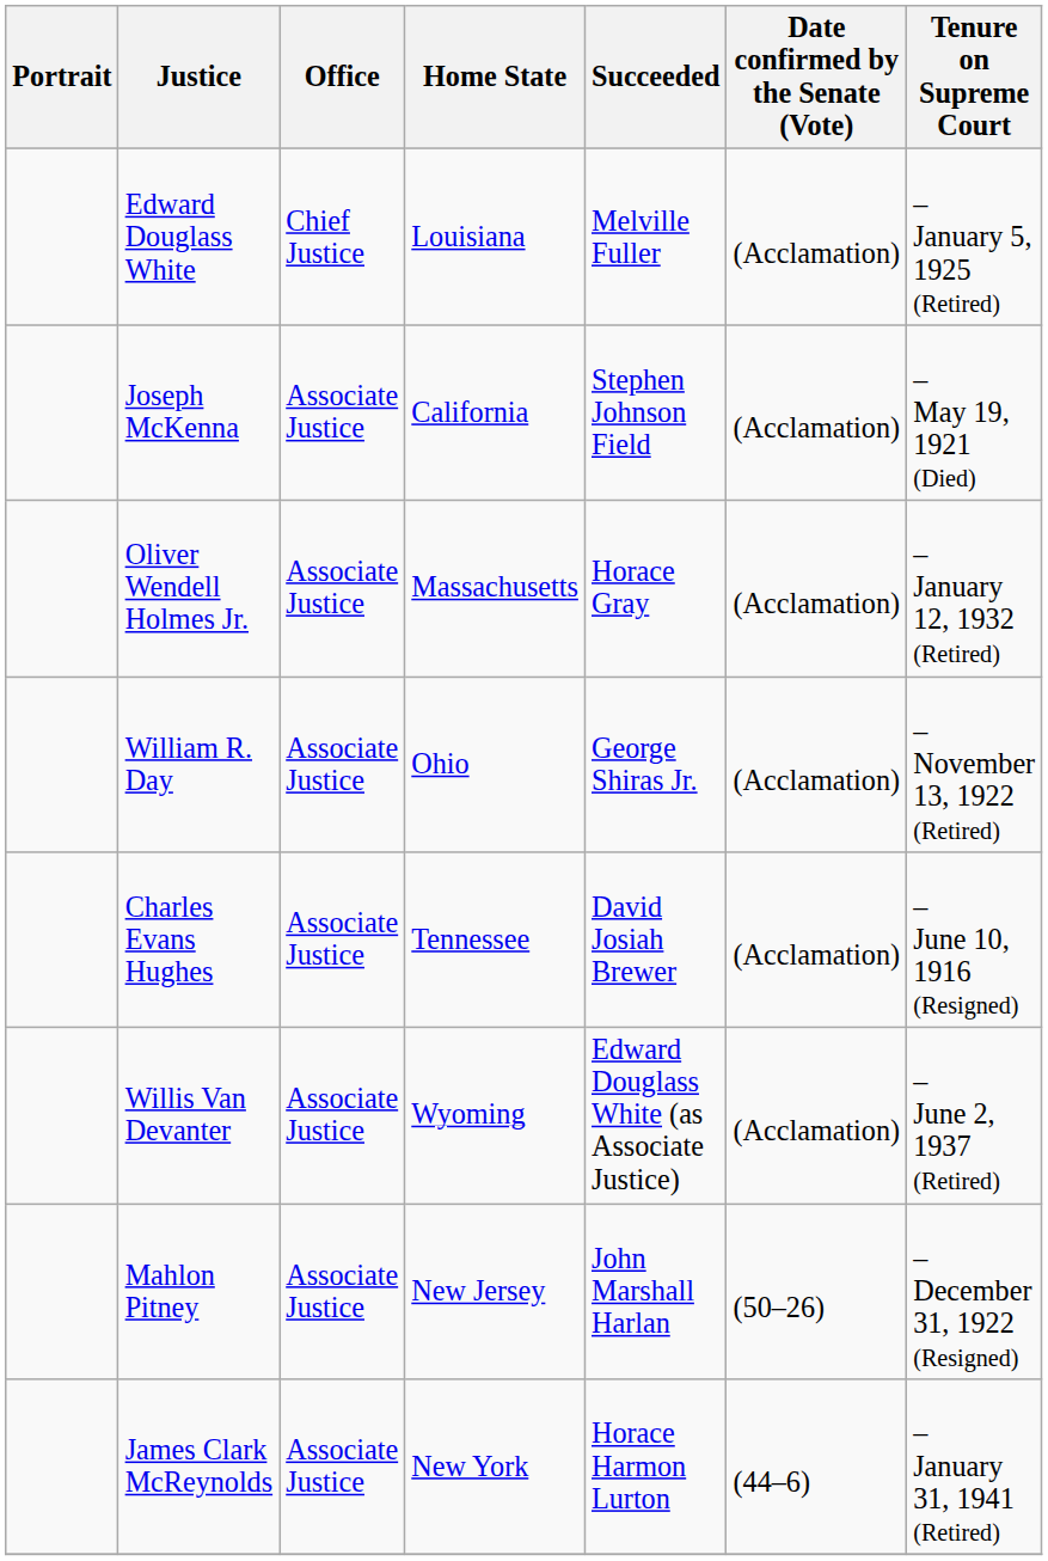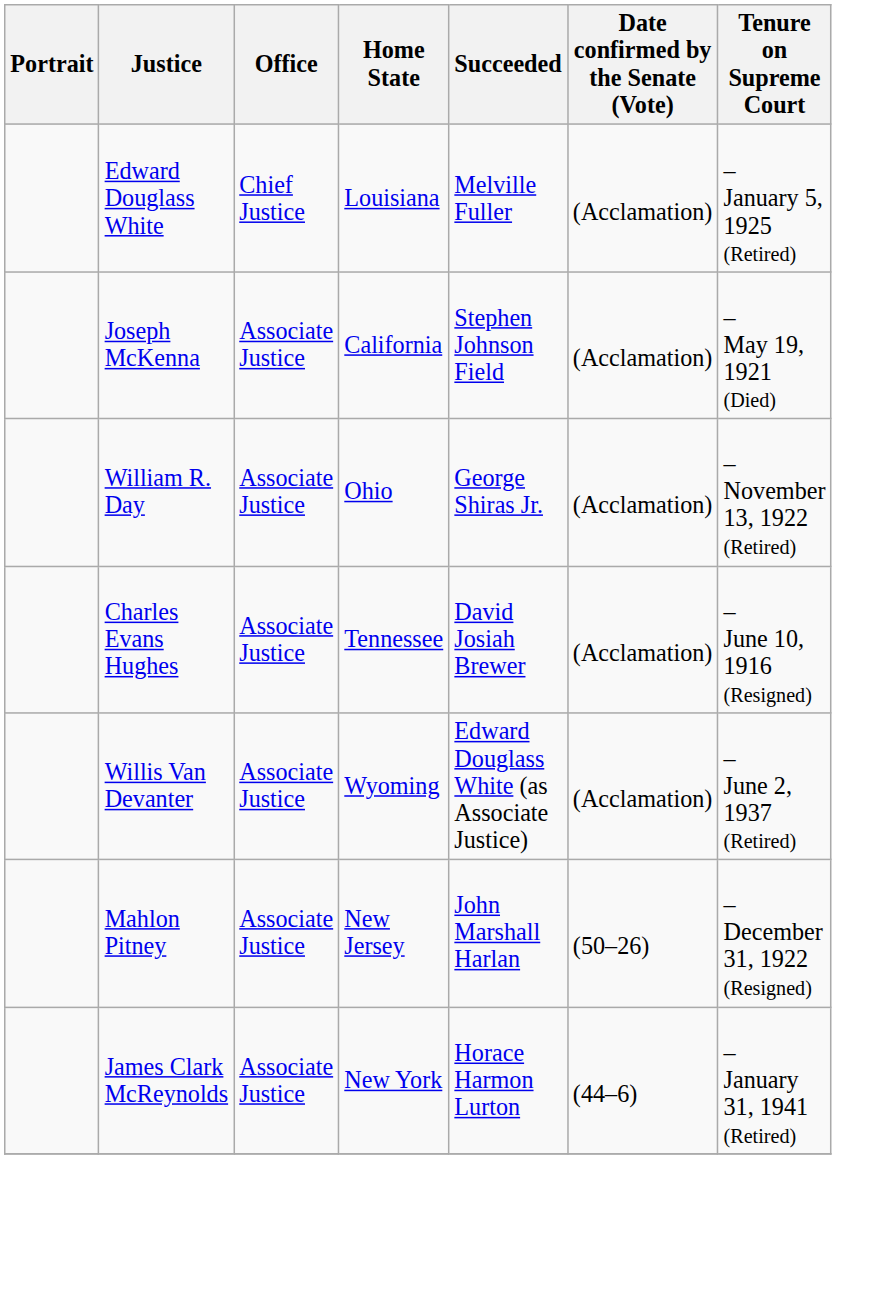- row: Oliver Wendell Holmes Jr. | Associate Justice | Massachusetts | Horace Gray | (Acclamation) | – January 12, 1932 (Retired)
